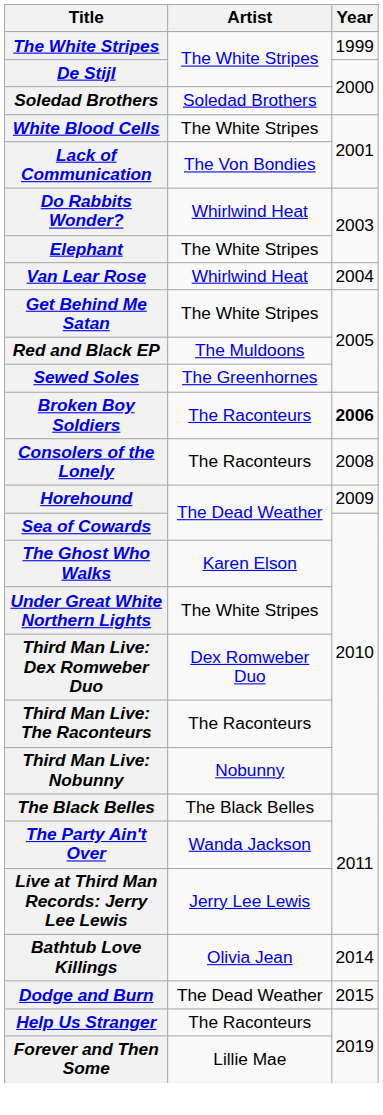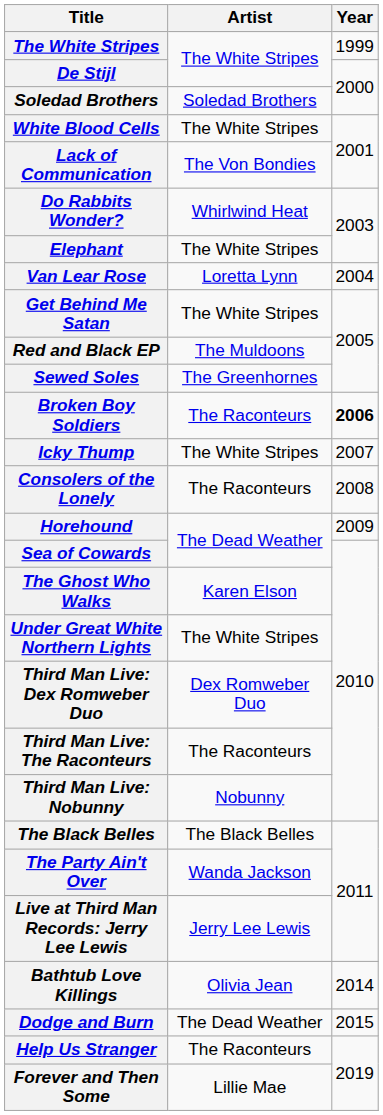Van Lear Rose | Artist: Whirlwind Heat -> Loretta Lynn
+ row: Icky Thump | The White Stripes | 2007
